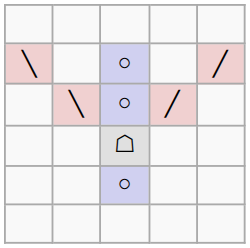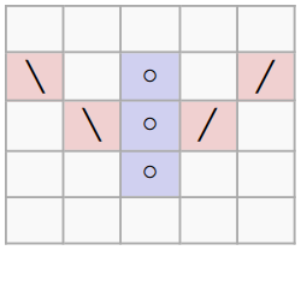- row: ☖
